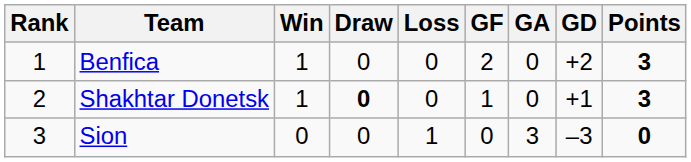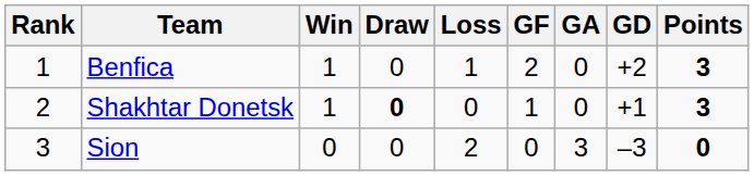Benfica | Loss: 0 -> 1
Sion | Loss: 1 -> 2
